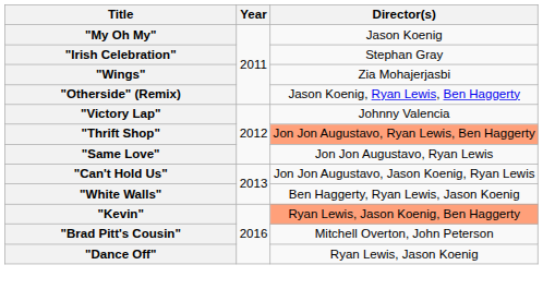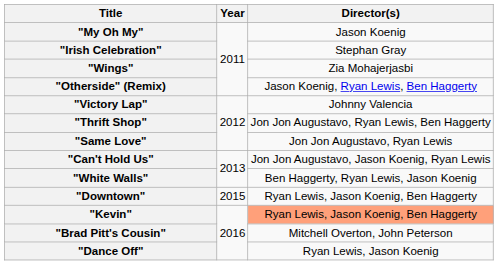"Thrift Shop" | Director(s): lightsalmon background -> no background
+ row: "Downtown" | 2015 | Ryan Lewis, Jason Koenig, Ben Haggerty
